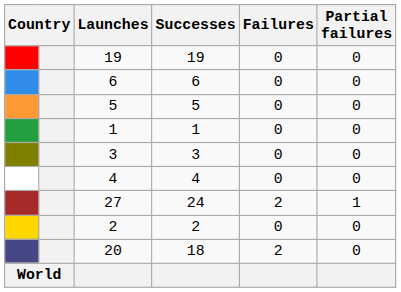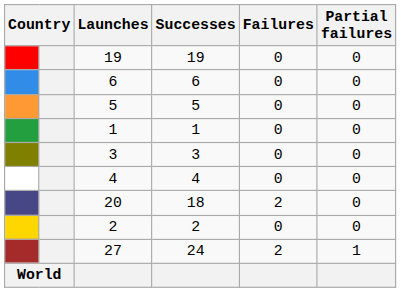rows swapped: 27 <-> 20
